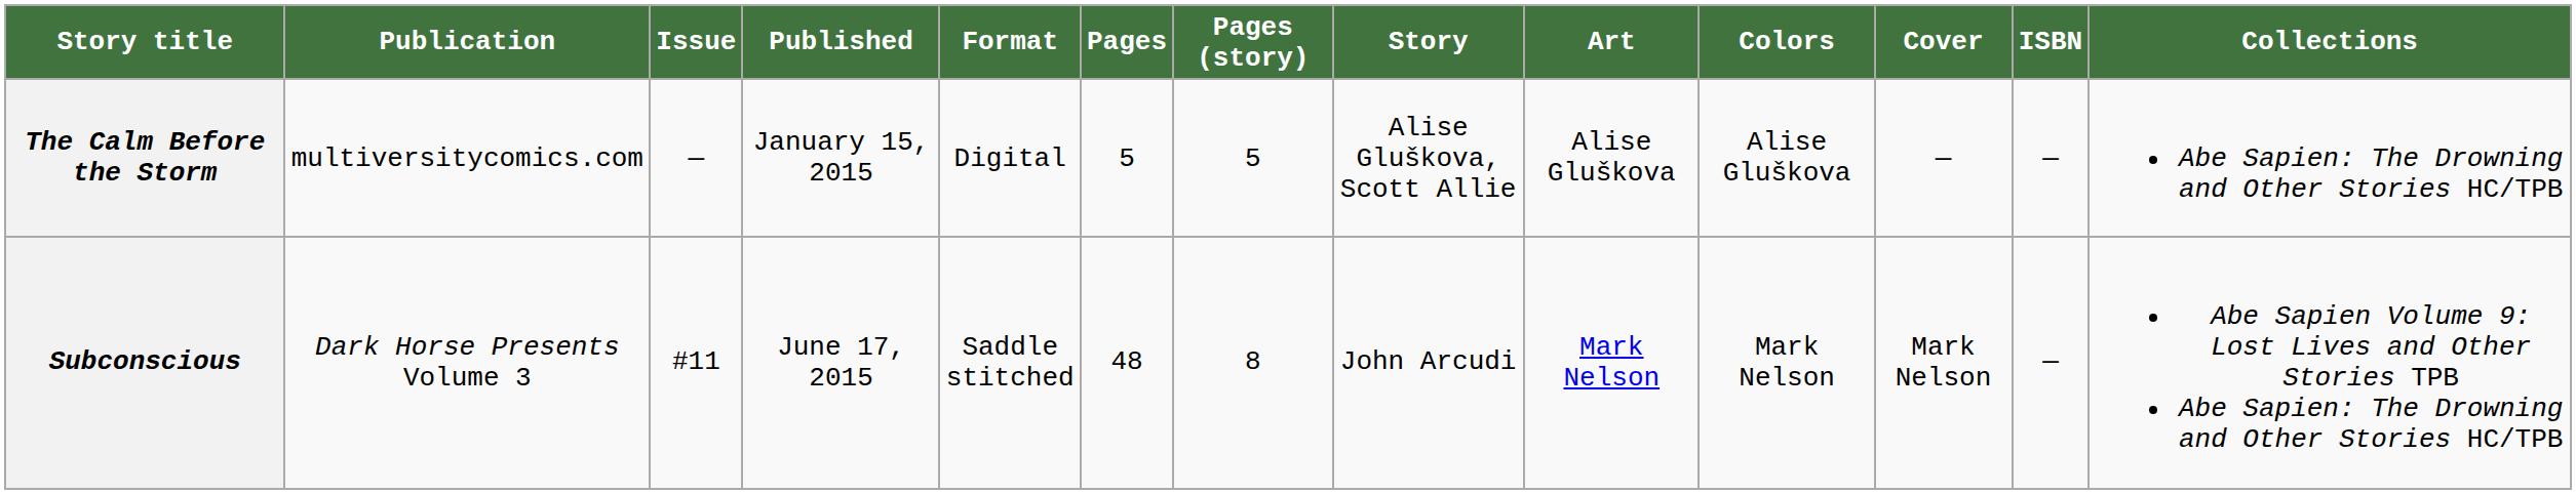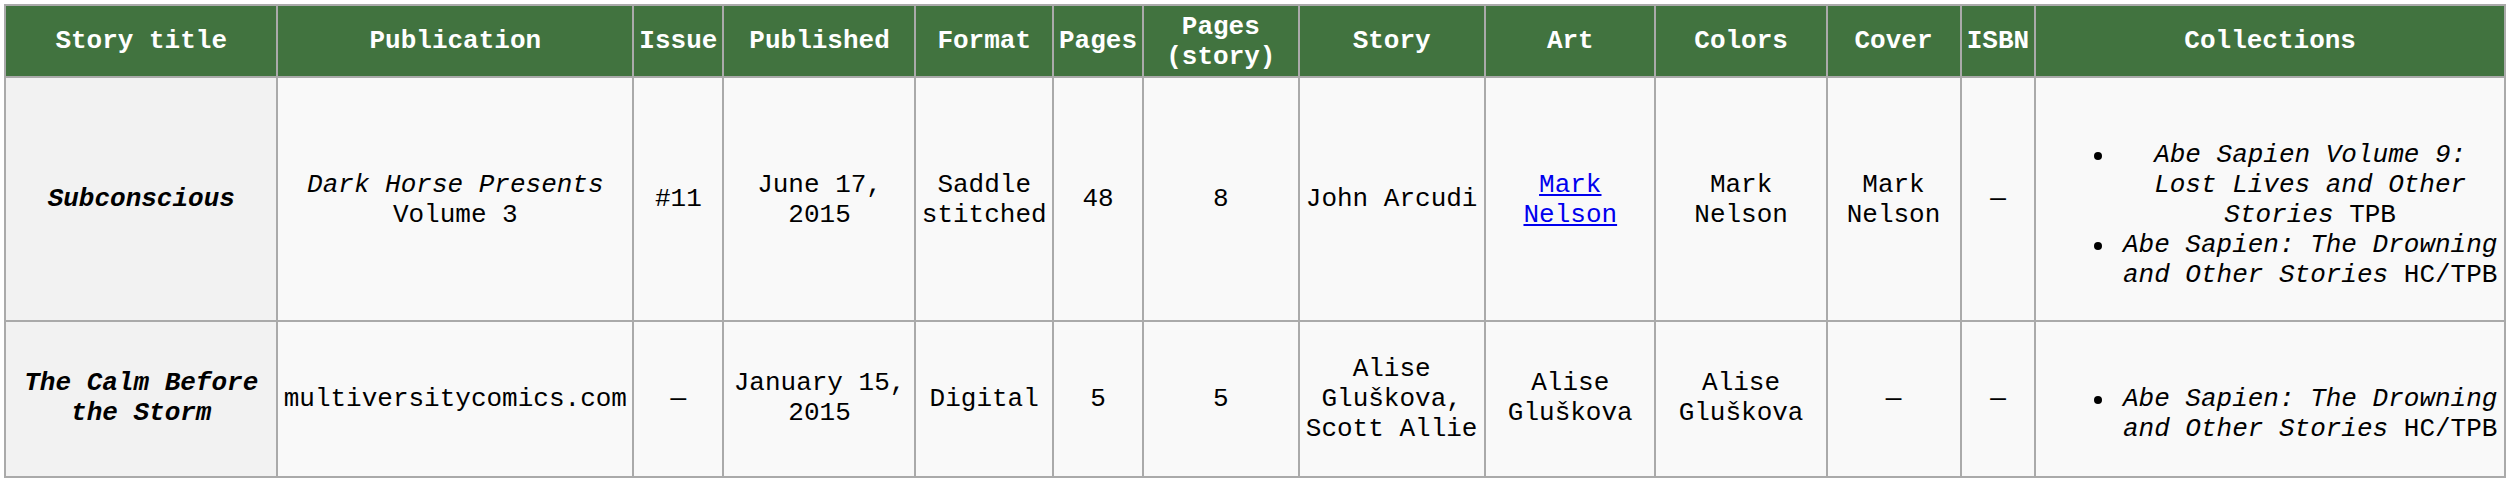rows swapped: The Calm Before the Storm <-> Subconscious
